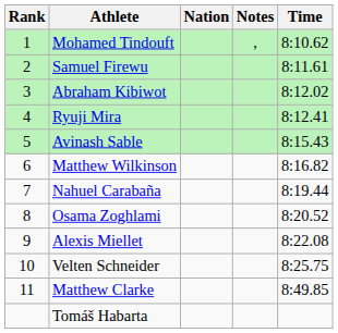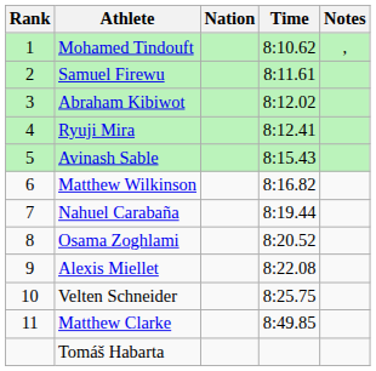columns swapped: Time <-> Notes
